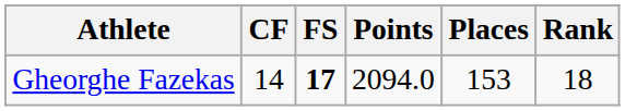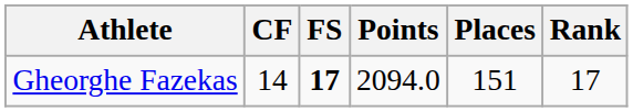Gheorghe Fazekas | Places: 153 -> 151
Gheorghe Fazekas | Rank: 18 -> 17
